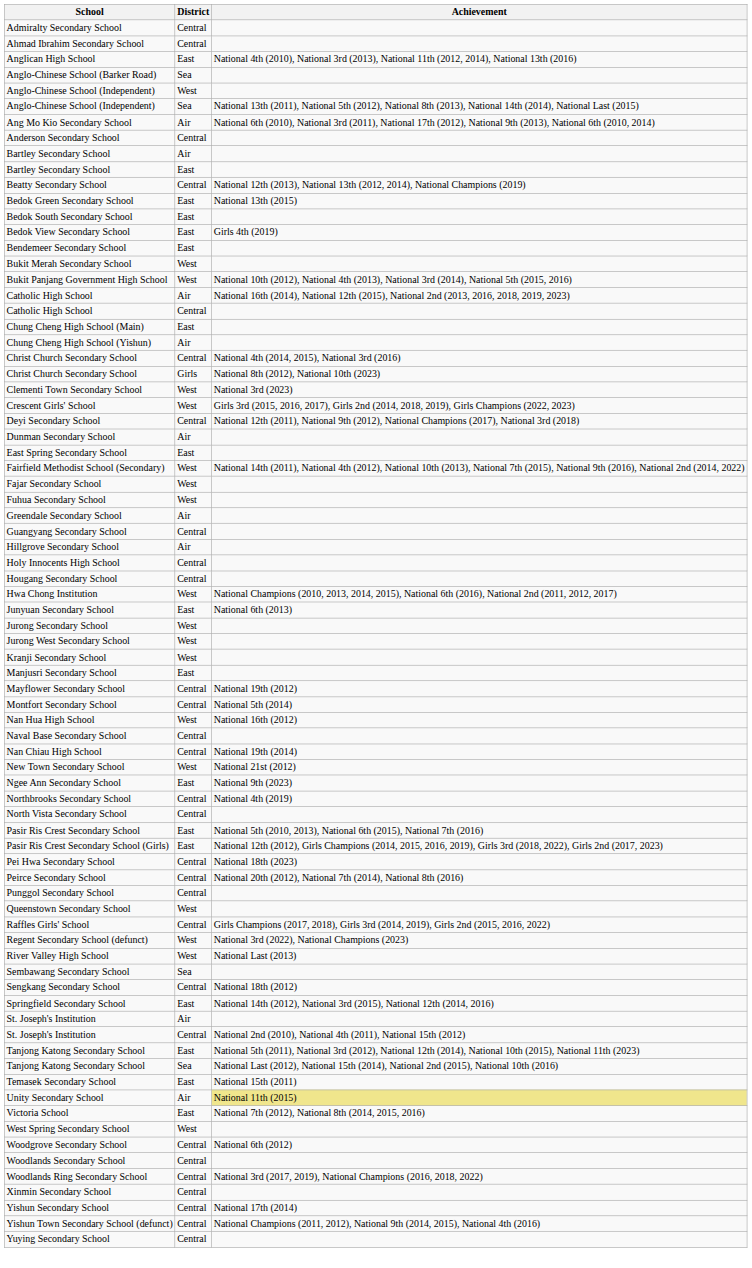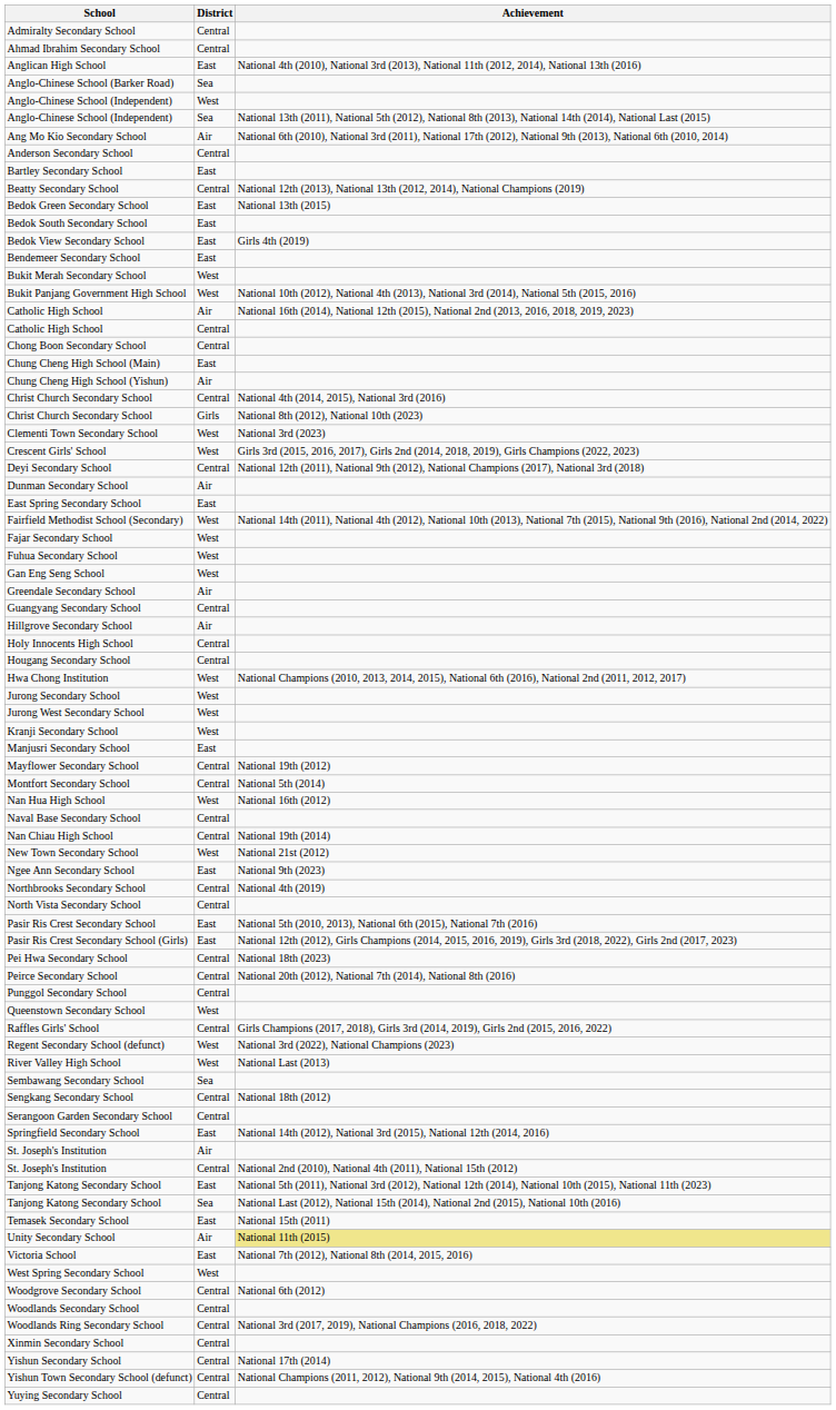- row: Bartley Secondary School | Air
+ row: Chong Boon Secondary School | Central
+ row: Gan Eng Seng School | West
- row: Junyuan Secondary School | East | National 6th (2013)
+ row: Serangoon Garden Secondary School | Central
